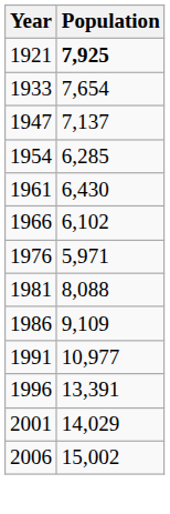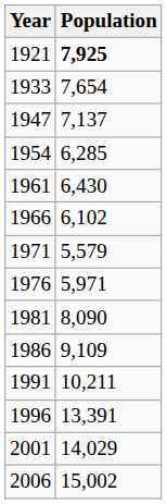+ row: 1971 | 5,579
1981 | Population: 8,088 -> 8,090
1991 | Population: 10,977 -> 10,211
